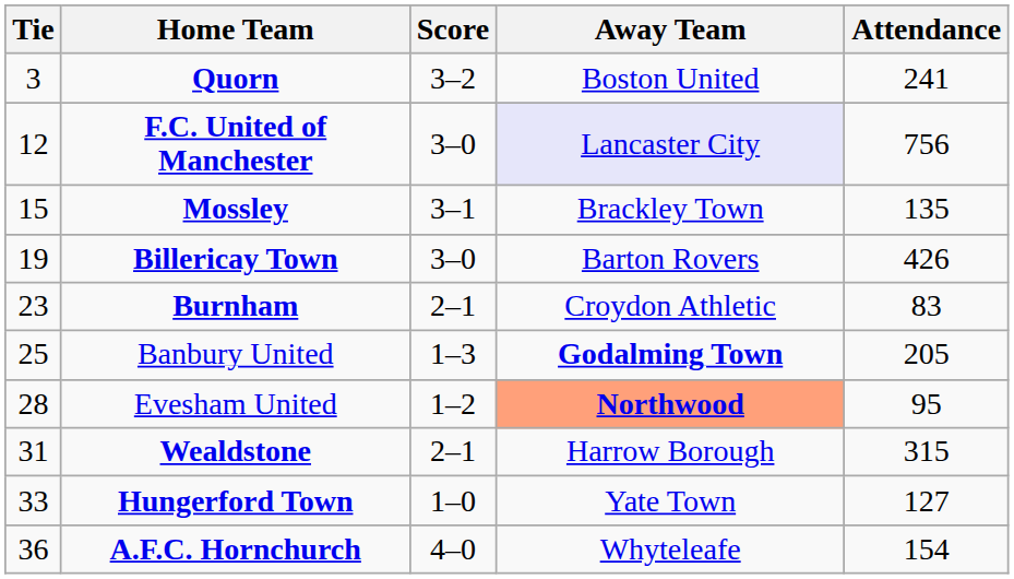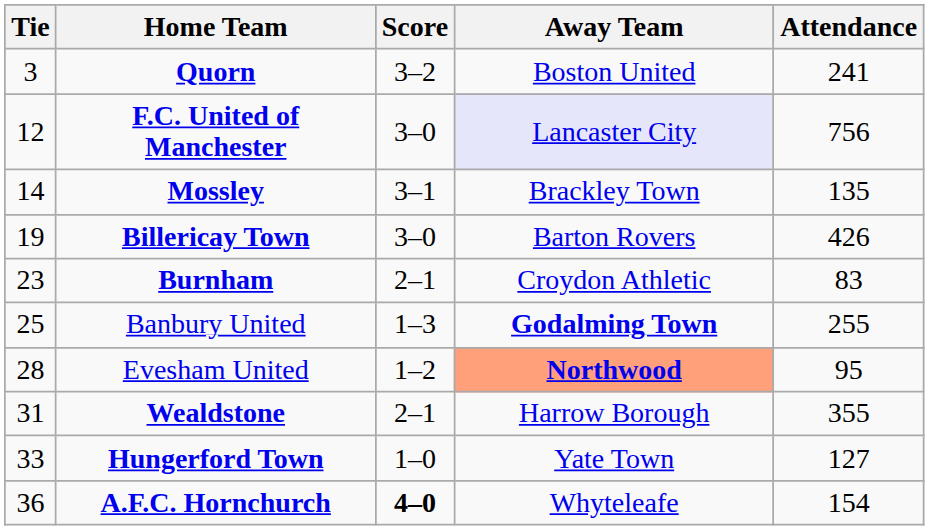Mossley | Tie: 15 -> 14
Banbury United | Attendance: 205 -> 255
Wealdstone | Attendance: 315 -> 355
A.F.C. Hornchurch | Score: normal -> bold
